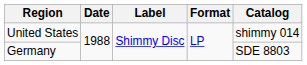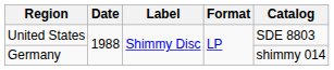United States | Catalog: shimmy 014 -> SDE 8803
Germany | Catalog: SDE 8803 -> shimmy 014
